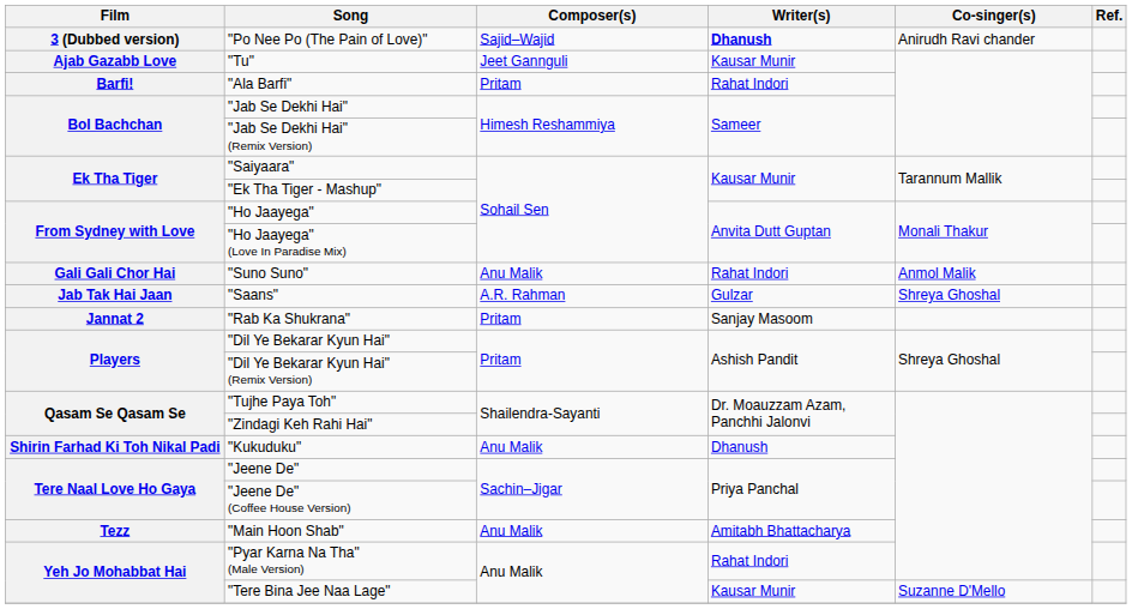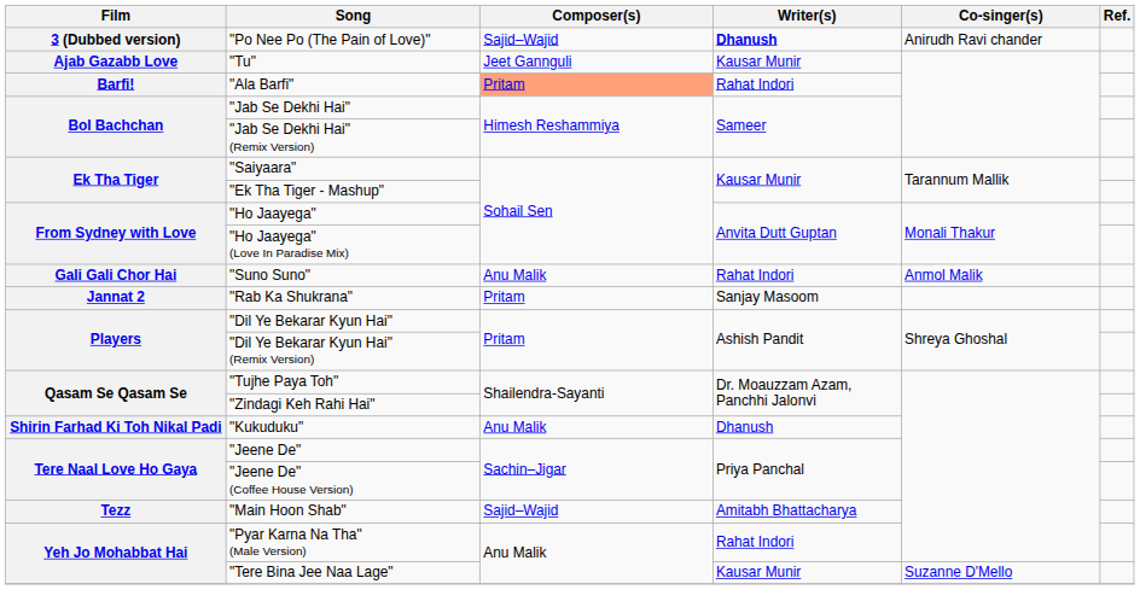"Ala Barfi" | Composer(s): no background -> lightsalmon background
- row: Jab Tak Hai Jaan | "Saans" | A.R. Rahman | Gulzar | Shreya Ghoshal
"Main Hoon Shab" | Composer(s): Anu Malik -> Sajid–Wajid
